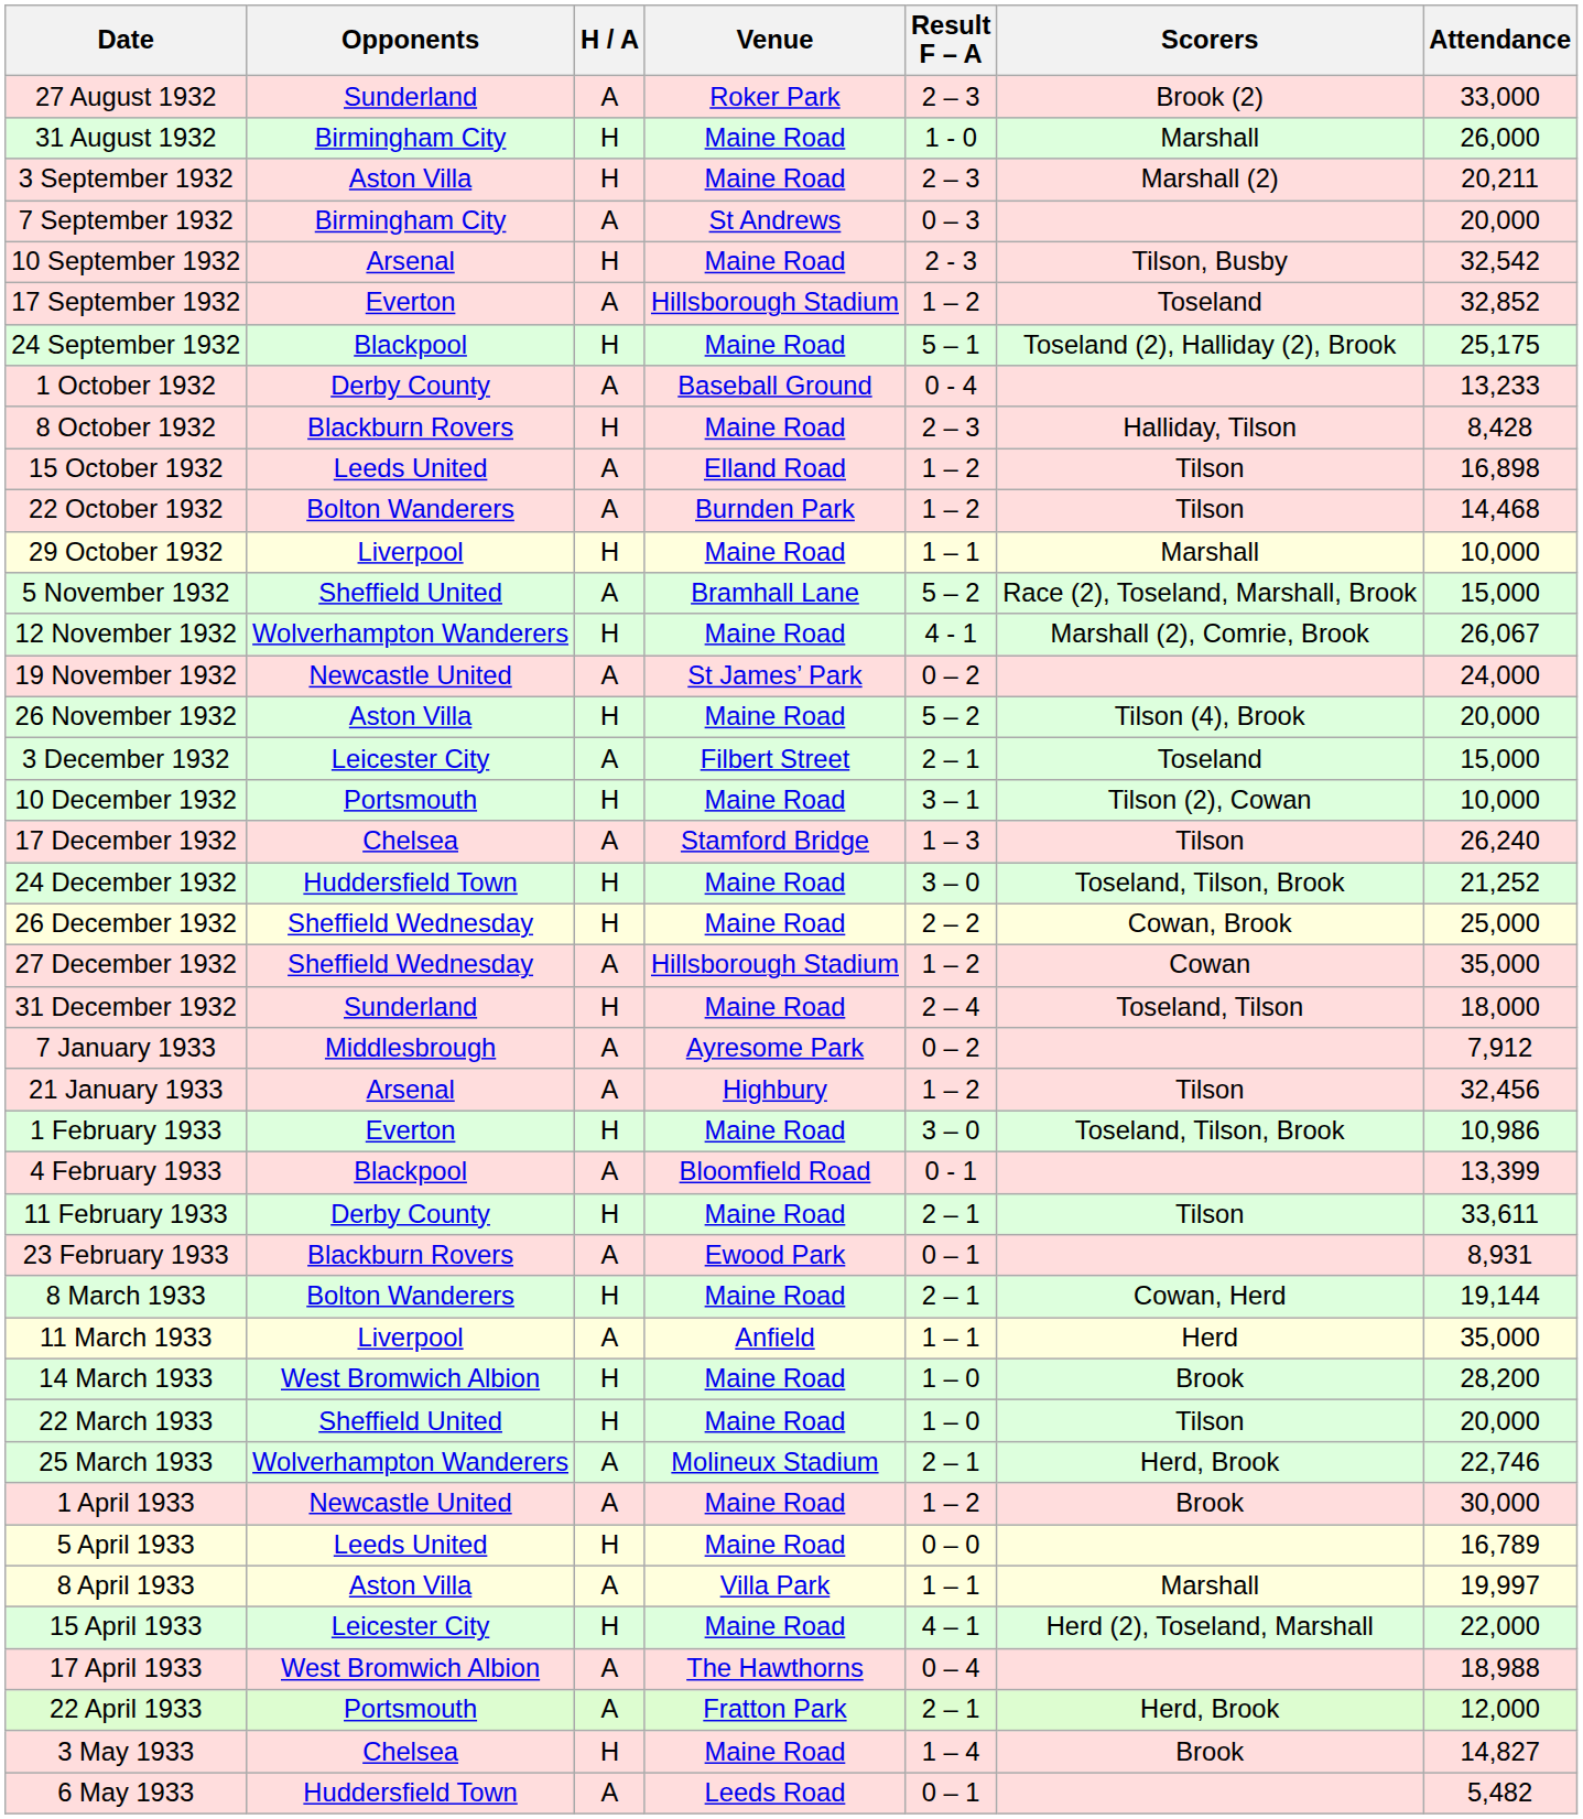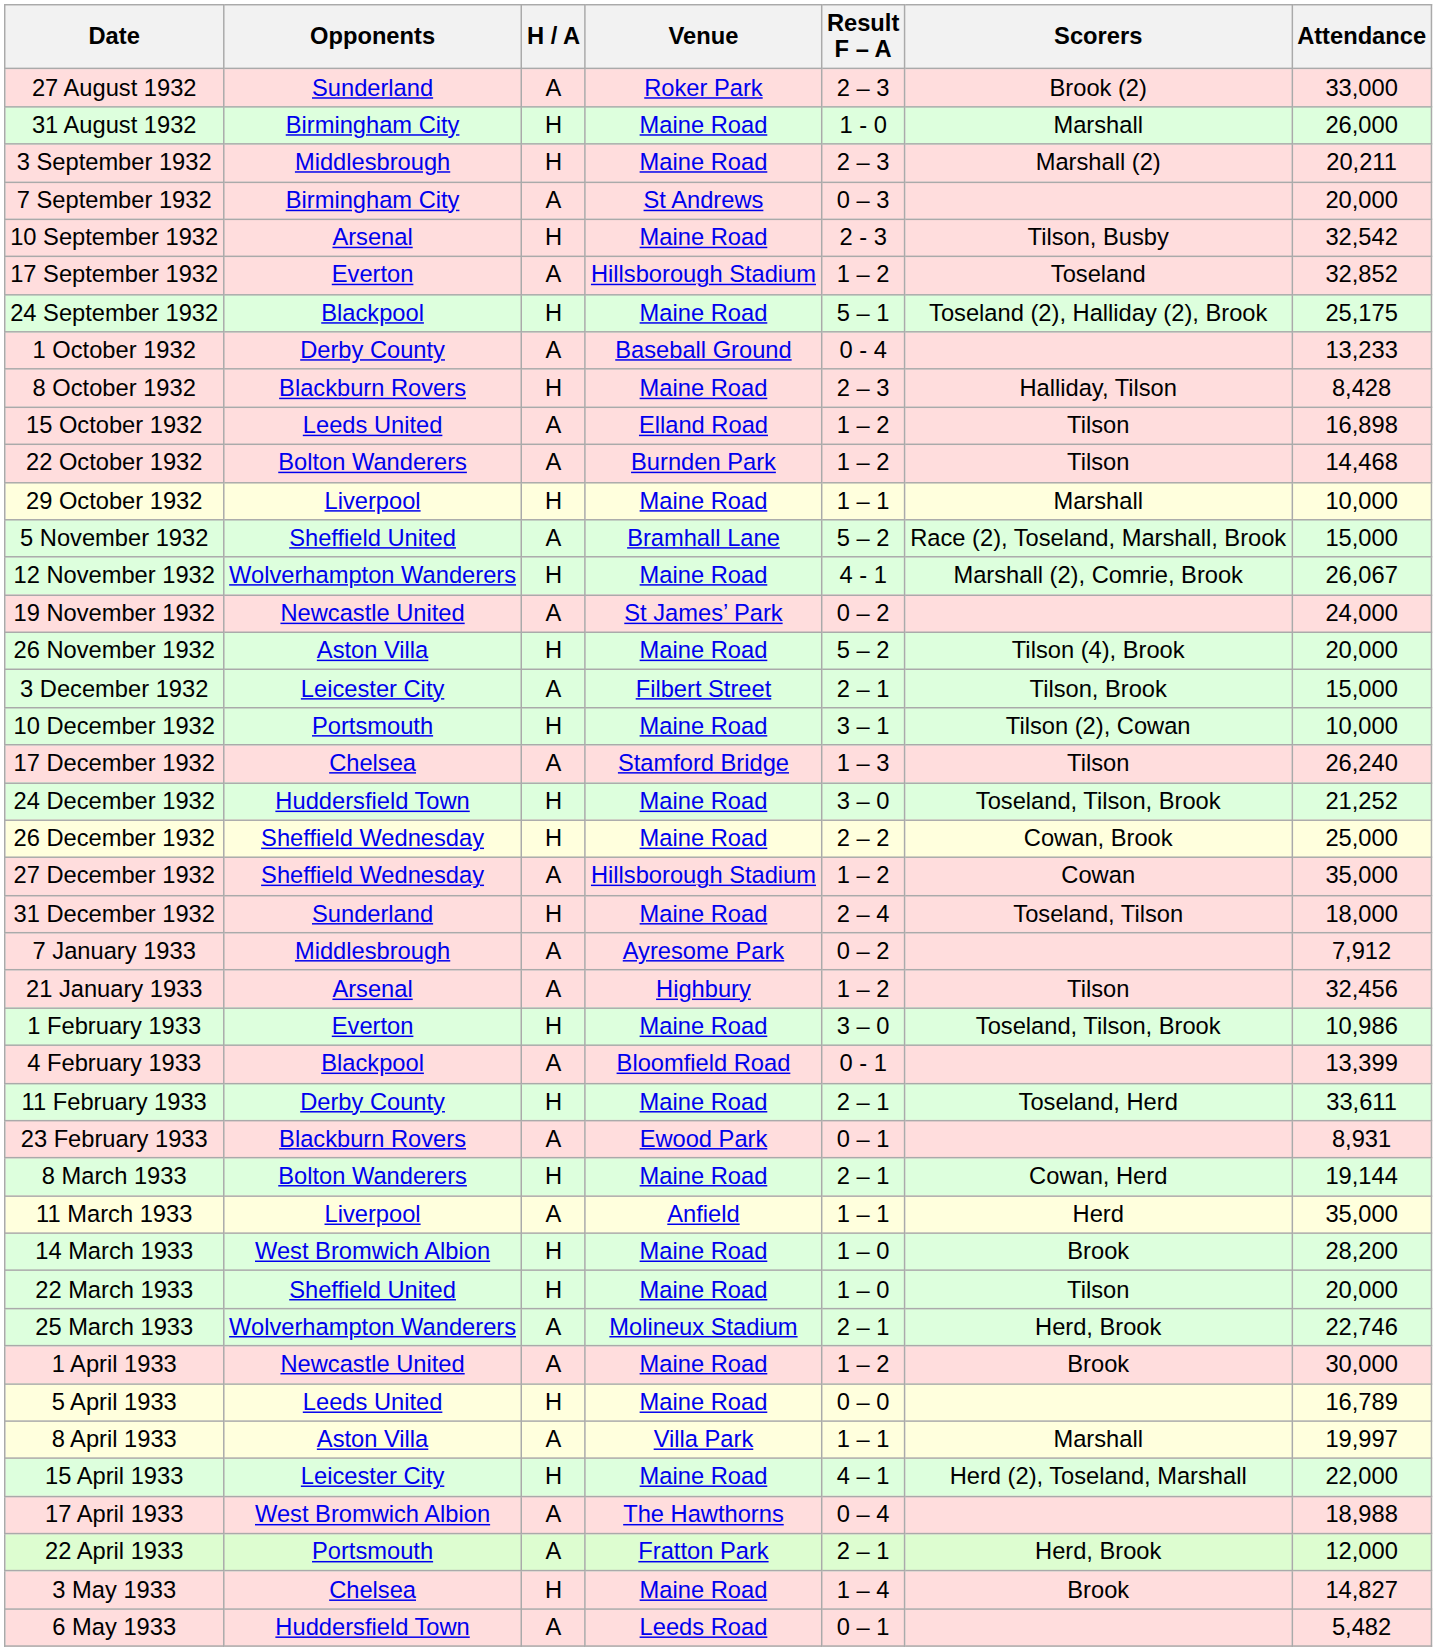3 September 1932 | Opponents: Aston Villa -> Middlesbrough
3 December 1932 | Scorers: Toseland -> Tilson, Brook
11 February 1933 | Scorers: Tilson -> Toseland, Herd
